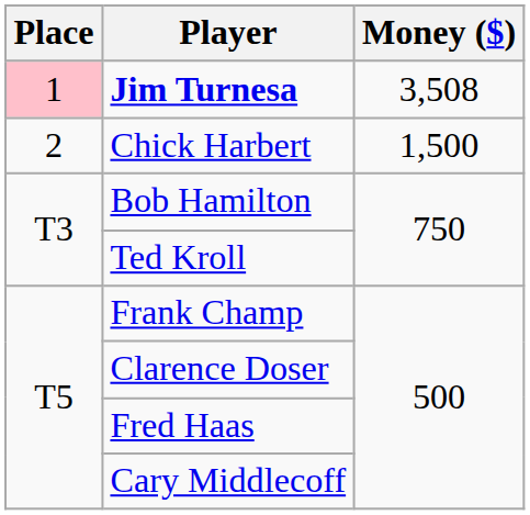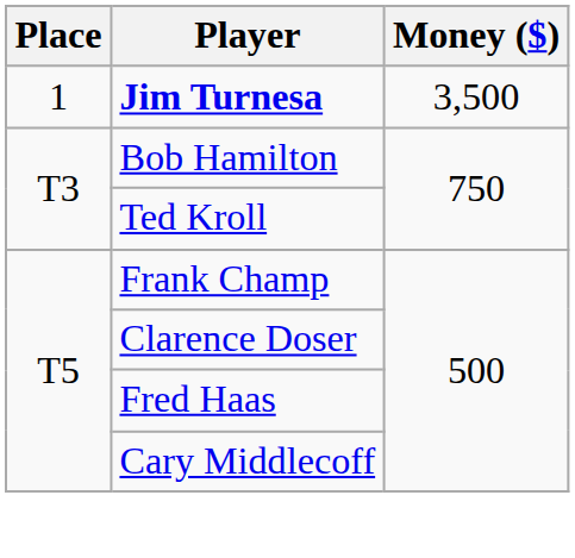Jim Turnesa | Place: pink background -> no background
Jim Turnesa | Money ($): 3,508 -> 3,500
- row: 2 | Chick Harbert | 1,500
